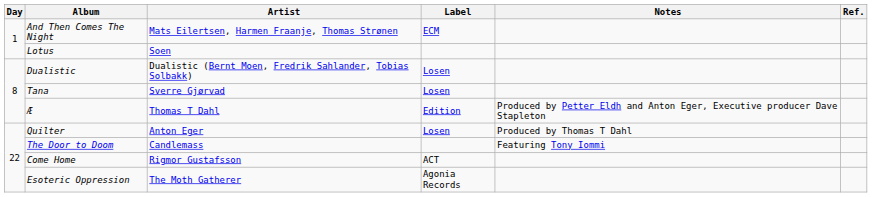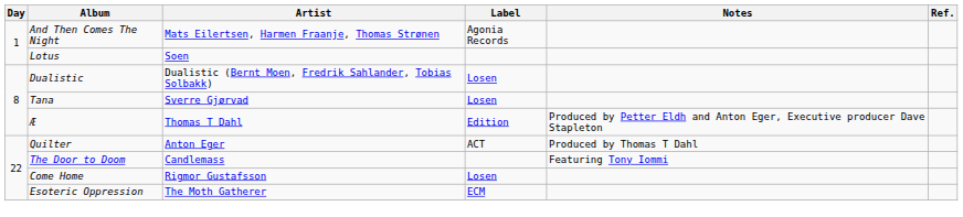And Then Comes The Night | Label: ECM -> Agonia Records
Quilter | Label: Losen -> ACT
Come Home | Label: ACT -> Losen
Esoteric Oppression | Label: Agonia Records -> ECM
